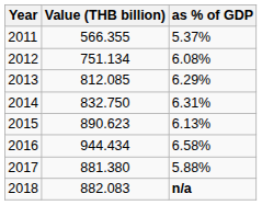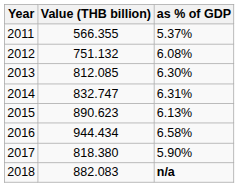2012 | Value (THB billion): 751.134 -> 751.132
2013 | as % of GDP: 6.29% -> 6.30%
2014 | Value (THB billion): 832.750 -> 832.747
2017 | Value (THB billion): 881.380 -> 818.380
2017 | as % of GDP: 5.88% -> 5.90%
